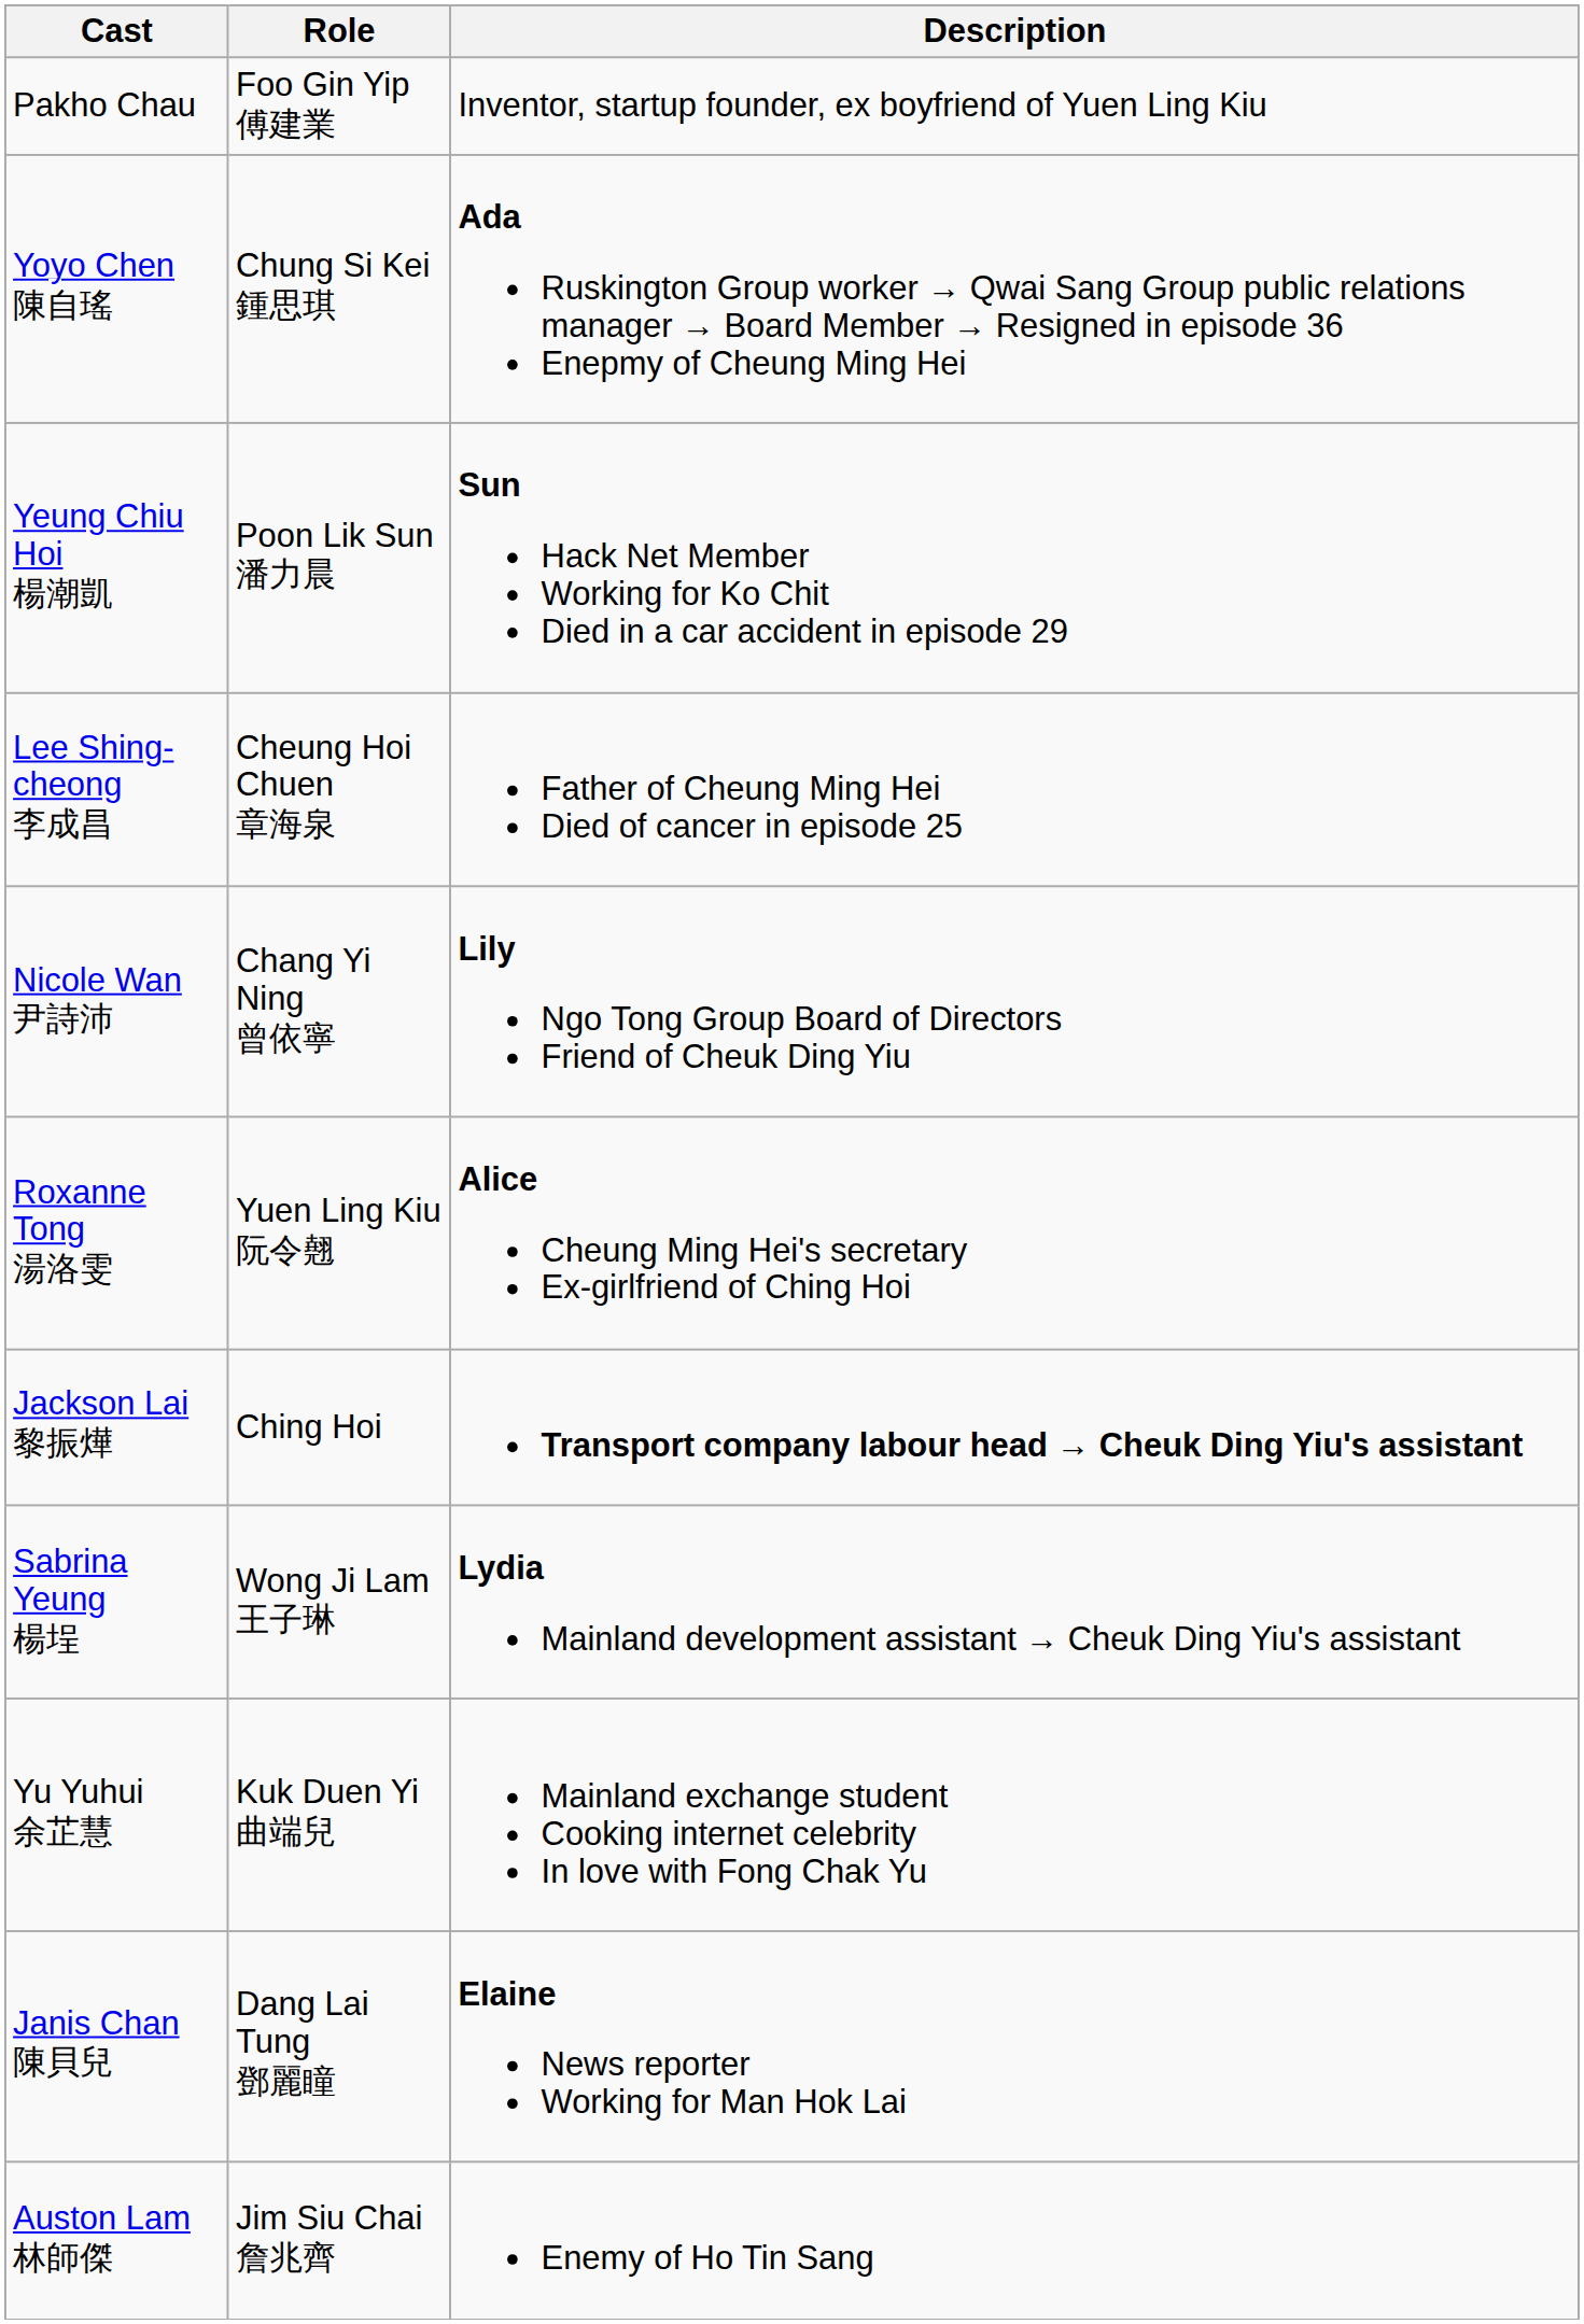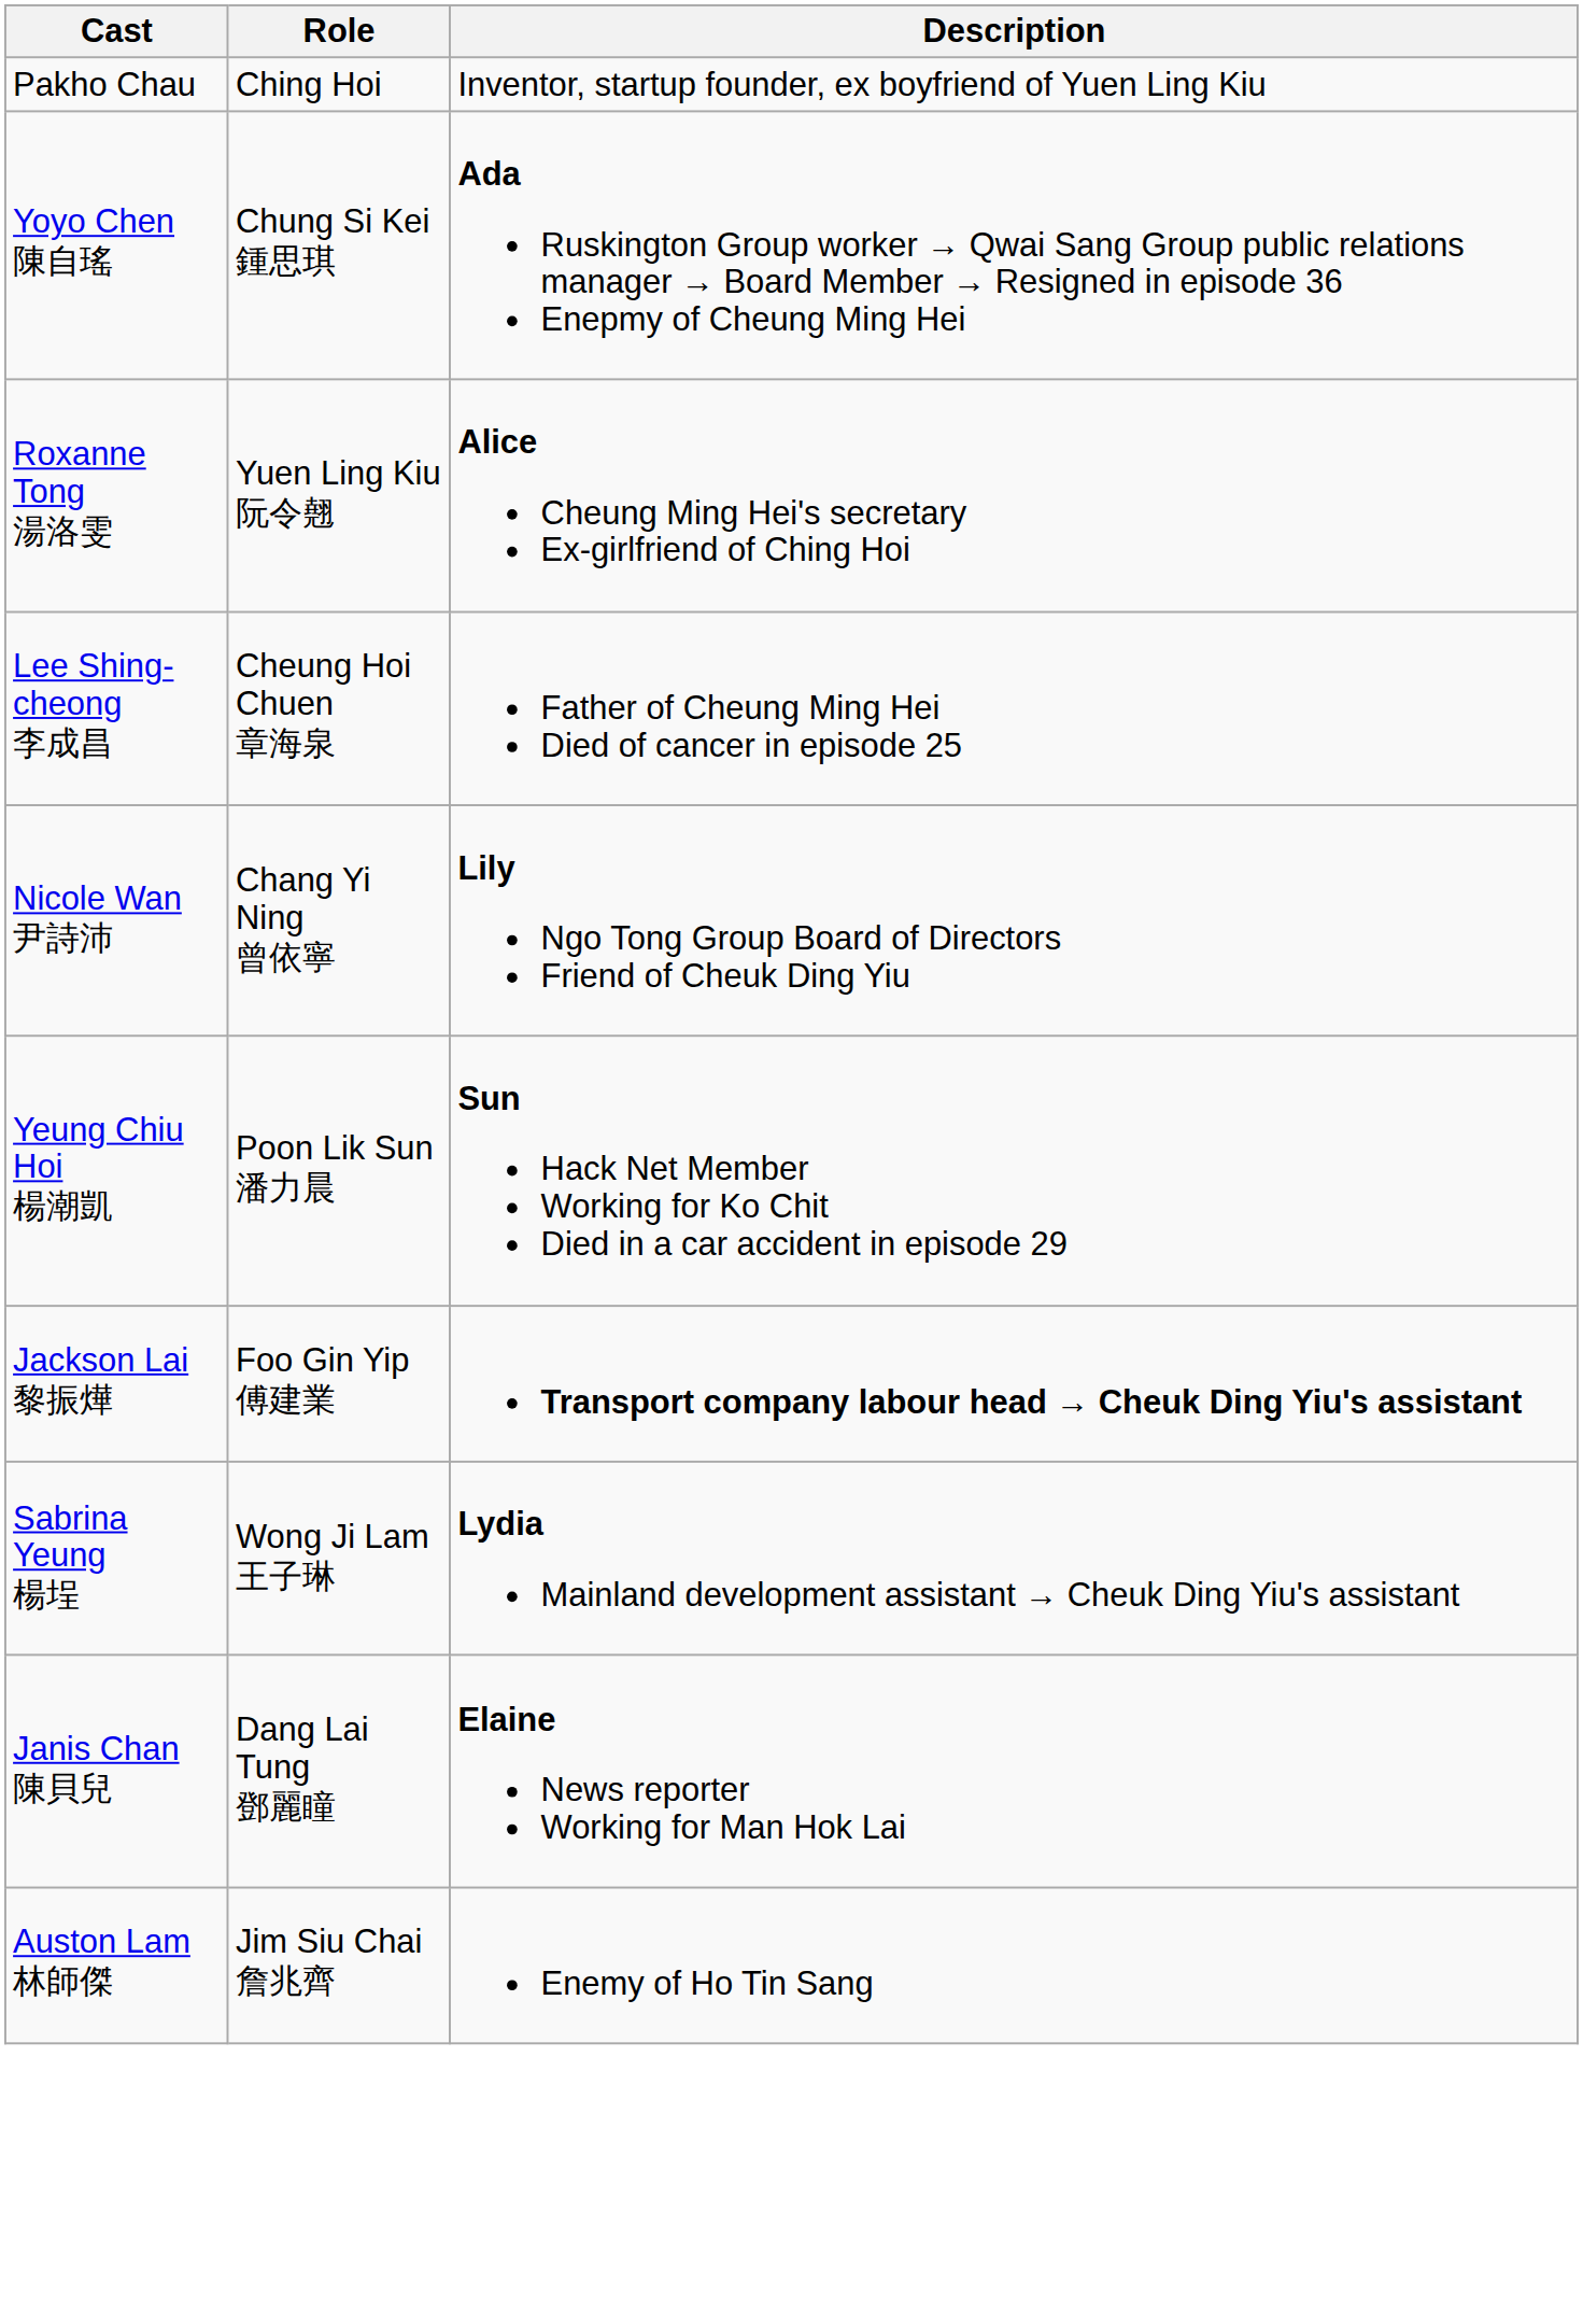Pakho Chau | Role: Foo Gin Yip 傅建業 -> Ching Hoi
rows swapped: Roxanne Tong 湯洛雯 <-> Yeung Chiu Hoi 楊潮凱
Jackson Lai 黎振燁 | Role: Ching Hoi -> Foo Gin Yip 傅建業
- row: Yu Yuhui 余芷慧 | Kuk Duen Yi 曲端兒 | Mainland exchange student Cooking internet celebrity In love with Fong Chak Yu
